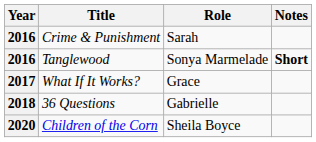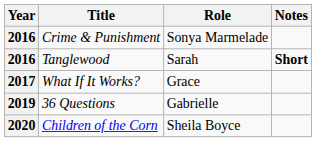Crime & Punishment | Role: Sarah -> Sonya Marmelade
Tanglewood | Role: Sonya Marmelade -> Sarah
36 Questions | Year: 2018 -> 2019
